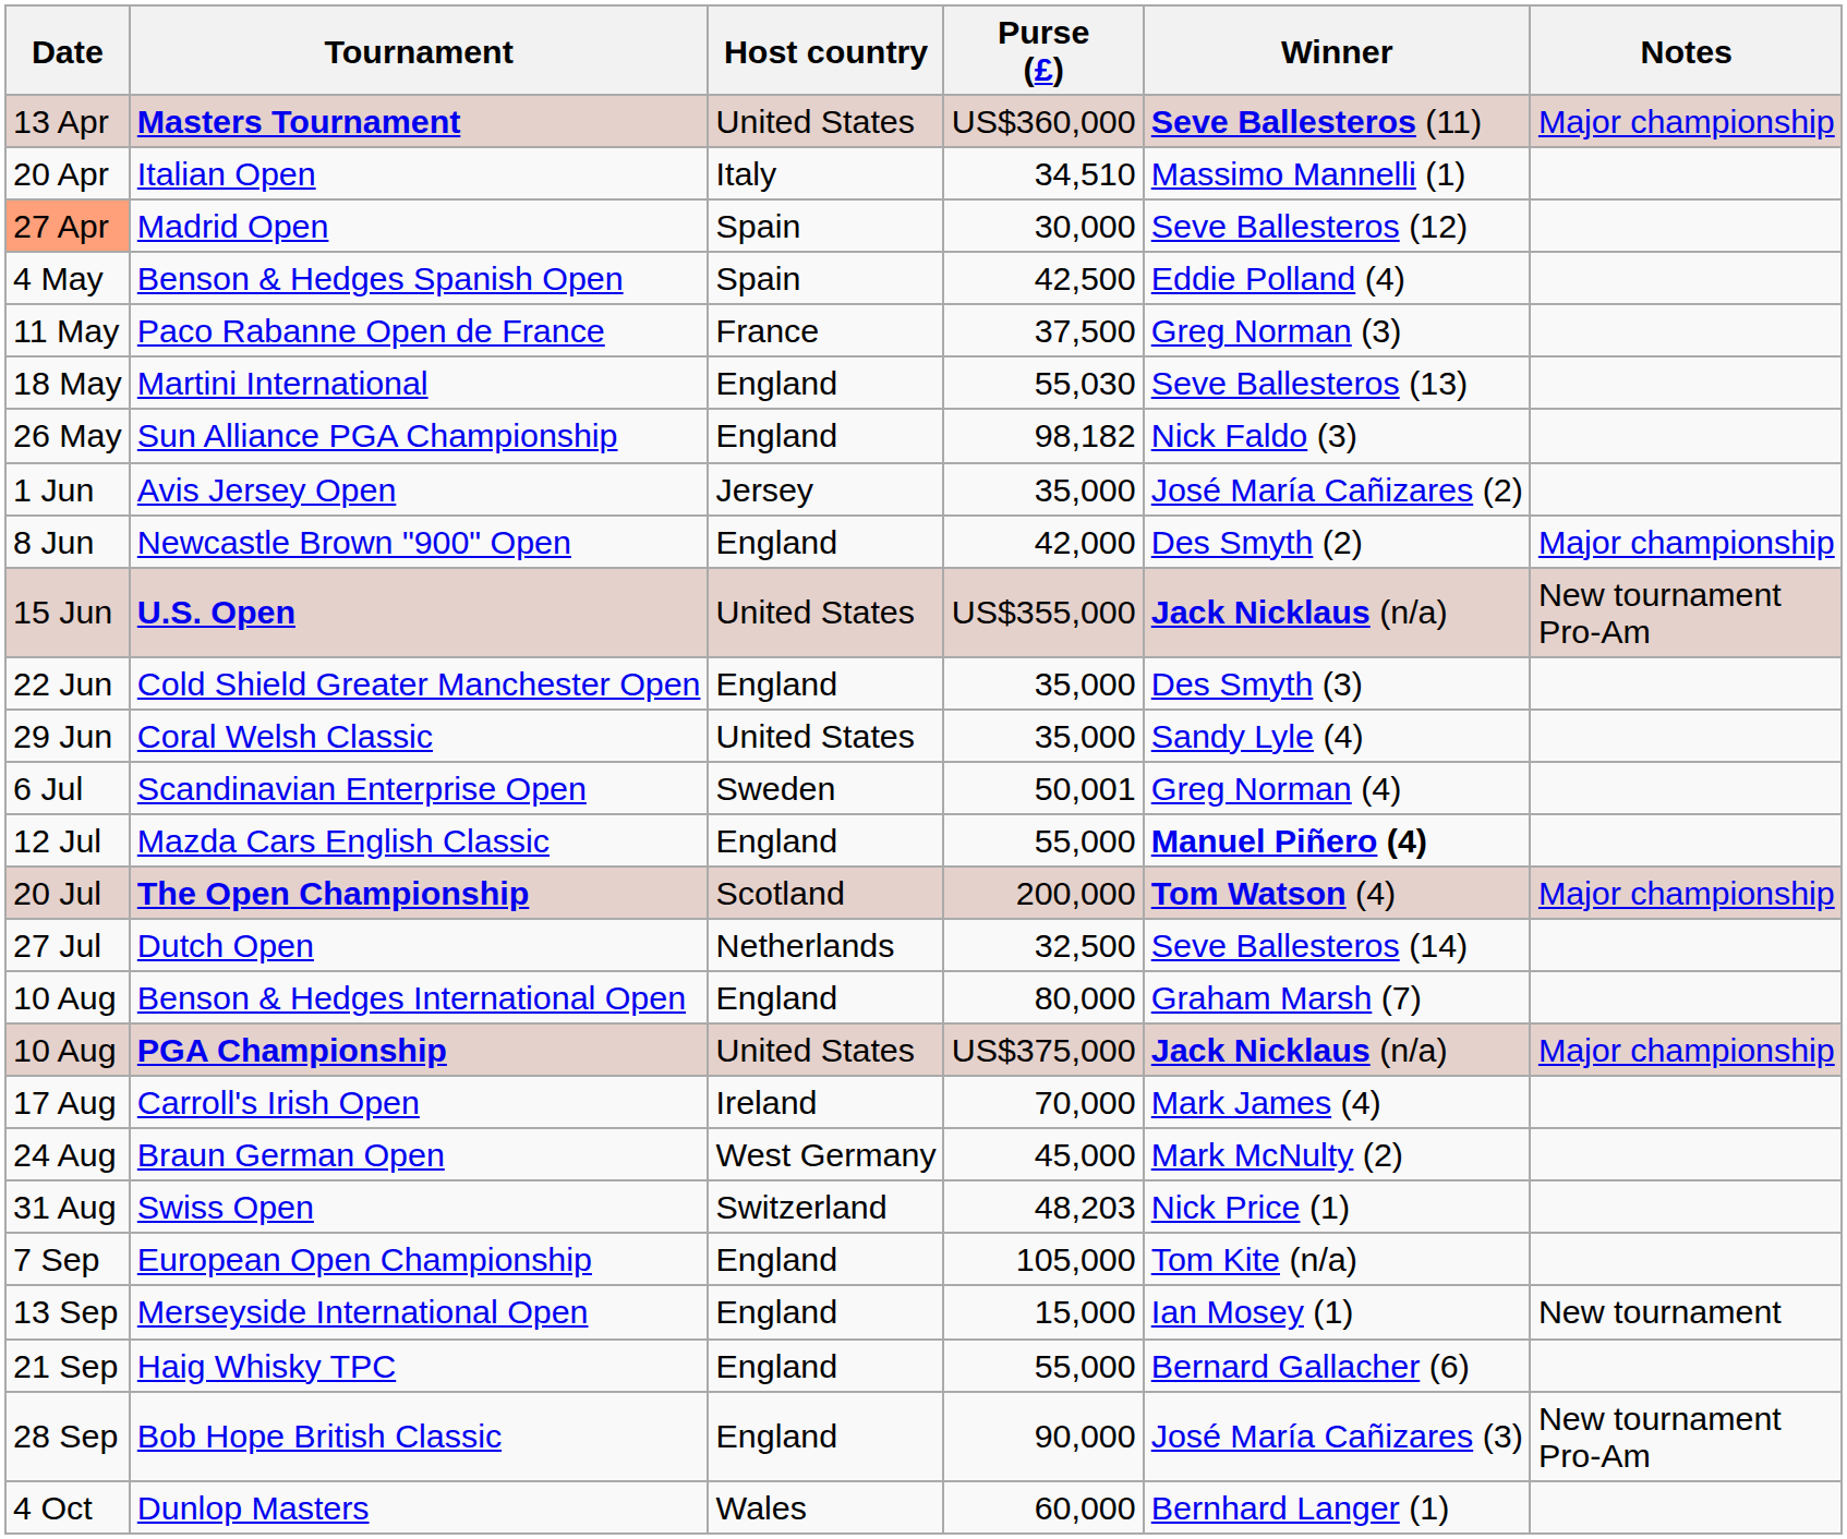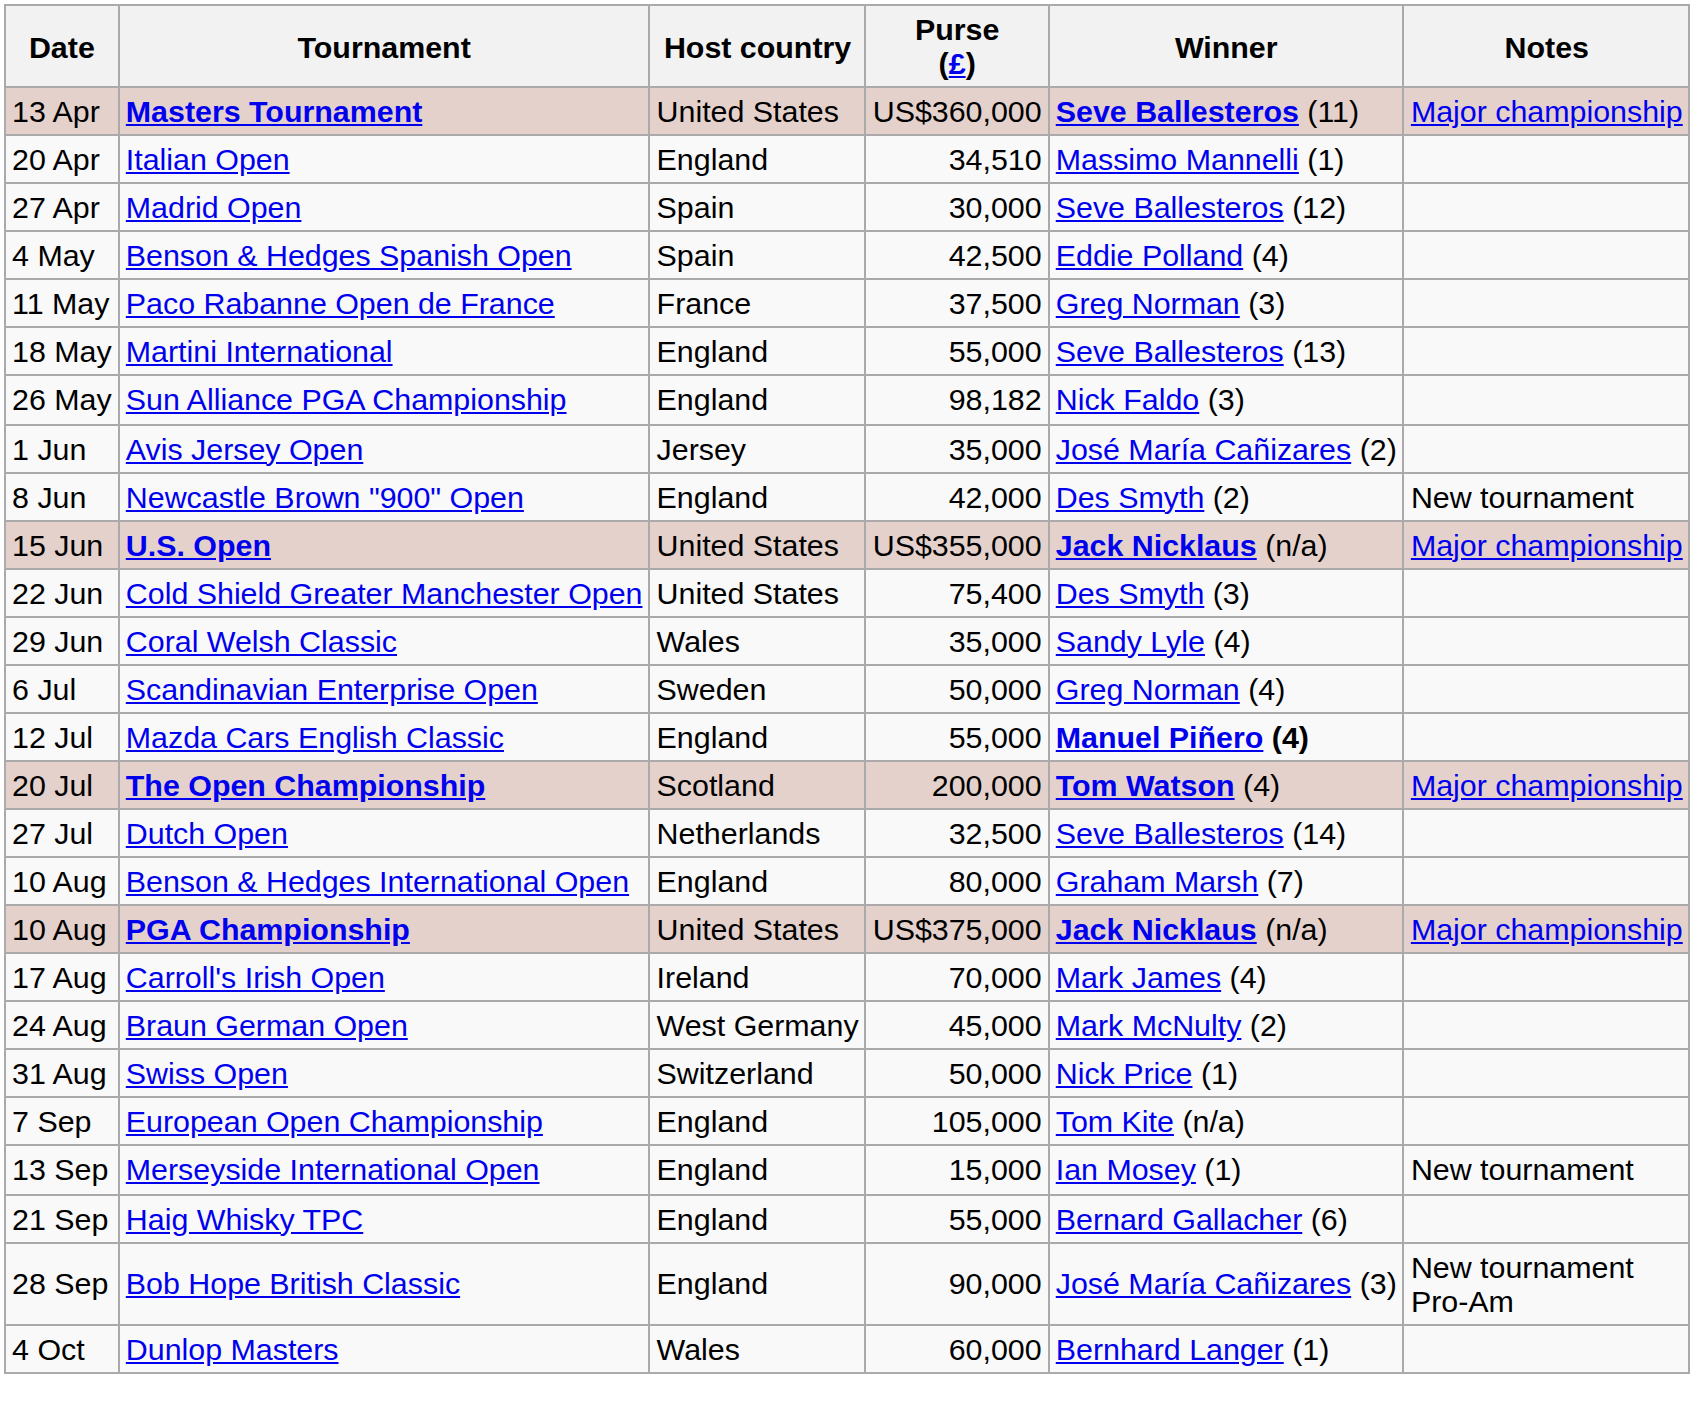Italian Open | Host country: Italy -> England
Madrid Open | Date: lightsalmon background -> no background
Martini International | Purse (£): 55,030 -> 55,000
Newcastle Brown "900" Open | Notes: Major championship -> New tournament
U.S. Open | Notes: New tournament Pro-Am -> Major championship
Cold Shield Greater Manchester Open | Host country: England -> United States
Cold Shield Greater Manchester Open | Purse (£): 35,000 -> 75,400
Coral Welsh Classic | Host country: United States -> Wales
Scandinavian Enterprise Open | Purse (£): 50,001 -> 50,000
Swiss Open | Purse (£): 48,203 -> 50,000
